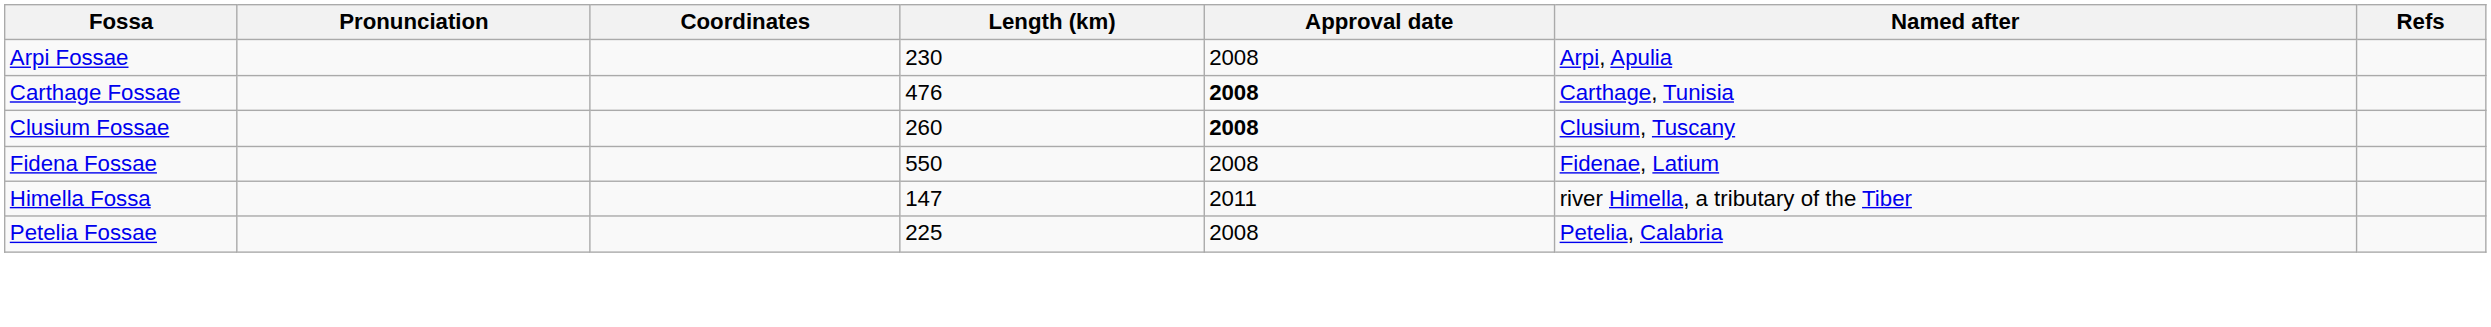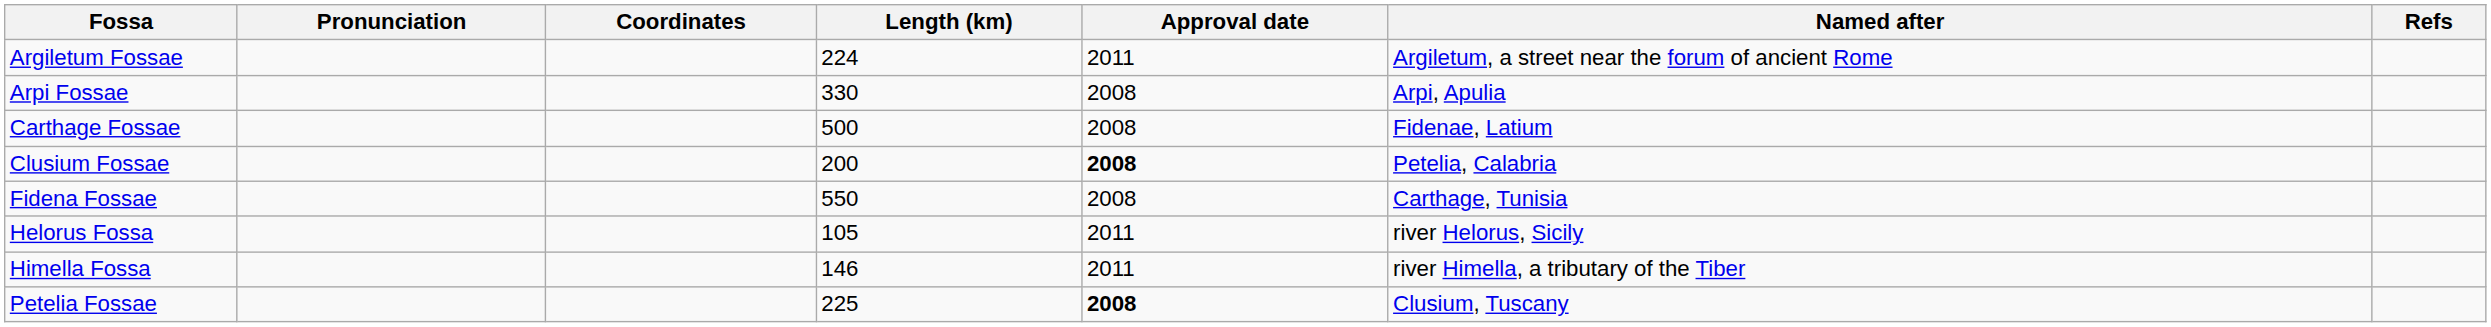+ row: Argiletum Fossae | 224 | 2011 | Argiletum, a street near the forum of ancient Rome
Arpi Fossae | Length (km): 230 -> 330
Carthage Fossae | Length (km): 476 -> 500
Carthage Fossae | Approval date: bold -> normal
Carthage Fossae | Named after: Carthage, Tunisia -> Fidenae, Latium
Clusium Fossae | Length (km): 260 -> 200
Clusium Fossae | Named after: Clusium, Tuscany -> Petelia, Calabria
Fidena Fossae | Named after: Fidenae, Latium -> Carthage, Tunisia
+ row: Helorus Fossa | 105 | 2011 | river Helorus, Sicily
Himella Fossa | Length (km): 147 -> 146
Petelia Fossae | Approval date: normal -> bold
Petelia Fossae | Named after: Petelia, Calabria -> Clusium, Tuscany
